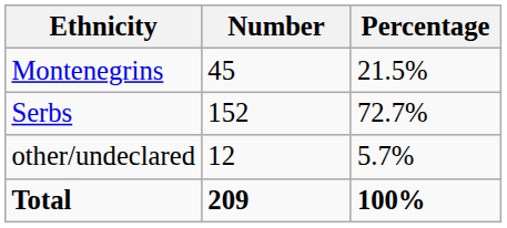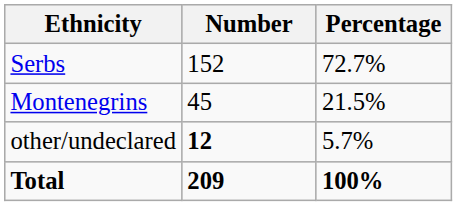rows swapped: Serbs <-> Montenegrins
other/undeclared | Number: normal -> bold
